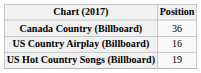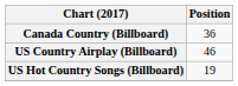US Country Airplay (Billboard) | Position: 16 -> 46
